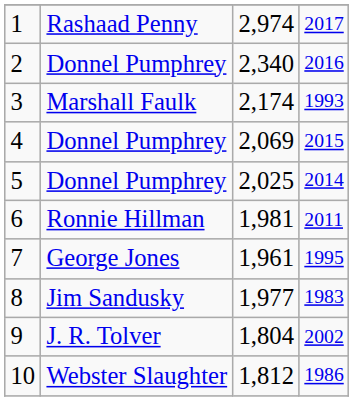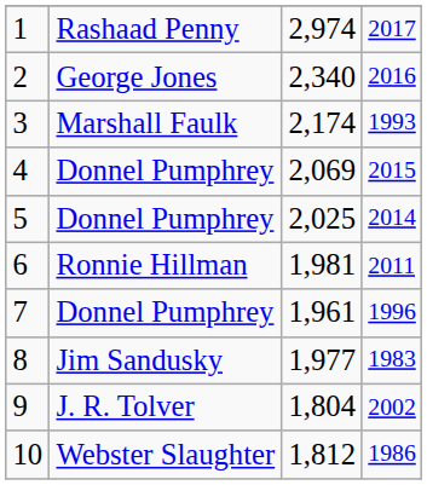2 | column 2: Donnel Pumphrey -> George Jones
7 | column 2: George Jones -> Donnel Pumphrey
7 | column 4: 1995 -> 1996
